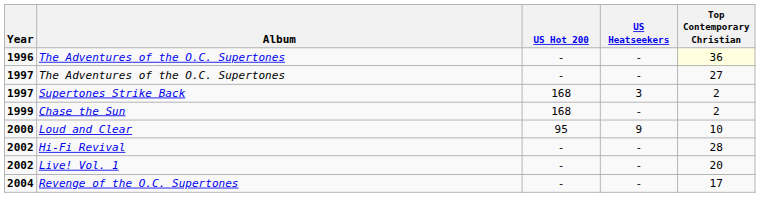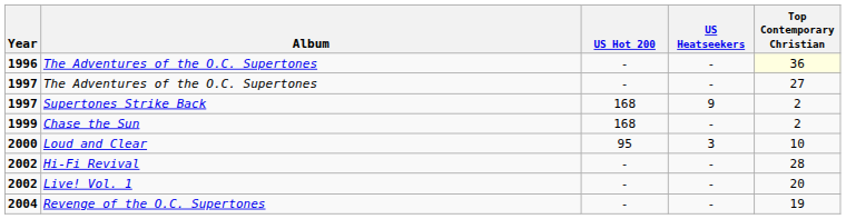Supertones Strike Back | US Heatseekers: 3 -> 9
Loud and Clear | US Heatseekers: 9 -> 3
Revenge of the O.C. Supertones | Top Contemporary Christian: 17 -> 19
